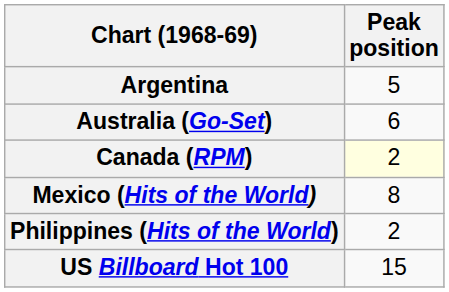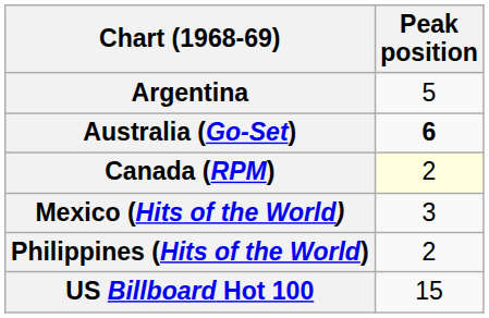Australia (Go-Set) | Peak position: normal -> bold
Mexico (Hits of the World) | Peak position: 8 -> 3
